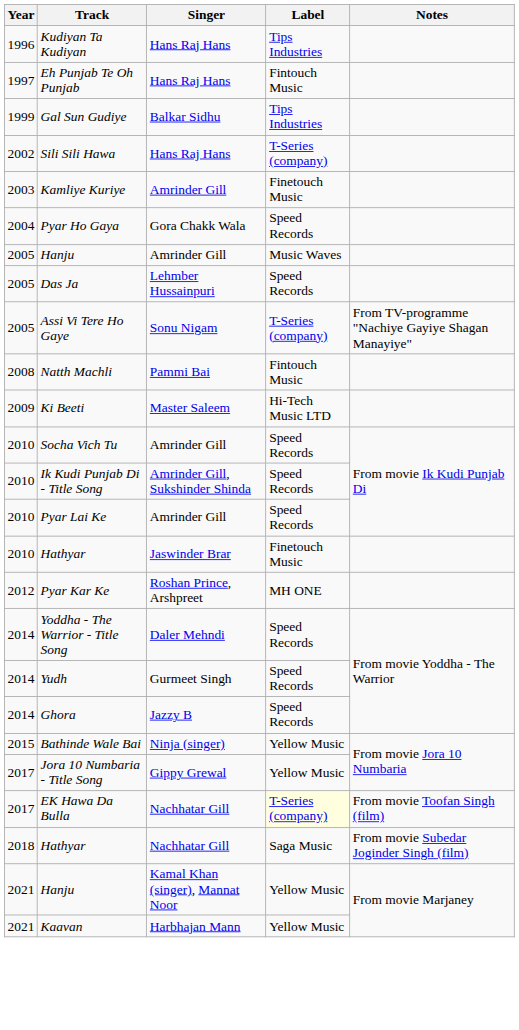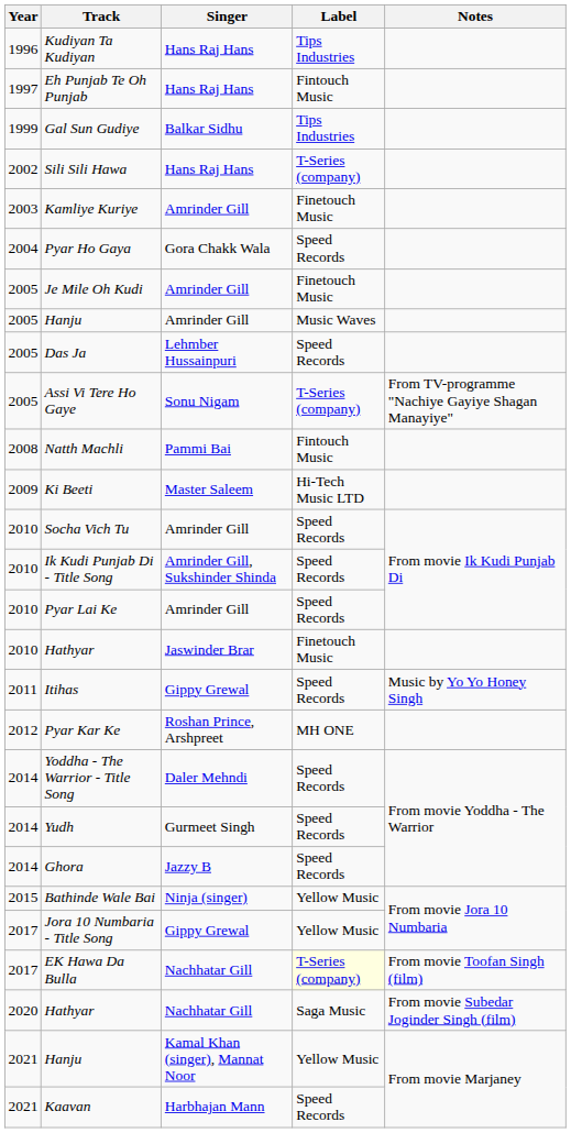+ row: 2005 | Je Mile Oh Kudi | Amrinder Gill | Finetouch Music
+ row: 2011 | Itihas | Gippy Grewal | Speed Records | Music by Yo Yo Honey Singh
Hathyar / Nachhatar Gill | Year: 2018 -> 2020
Kaavan | Label: Yellow Music -> Speed Records
